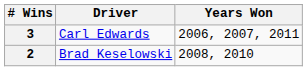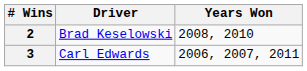rows swapped: 3 <-> 2
